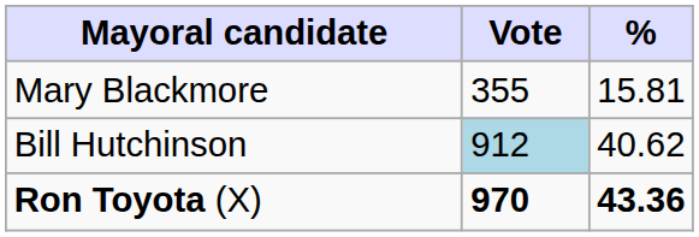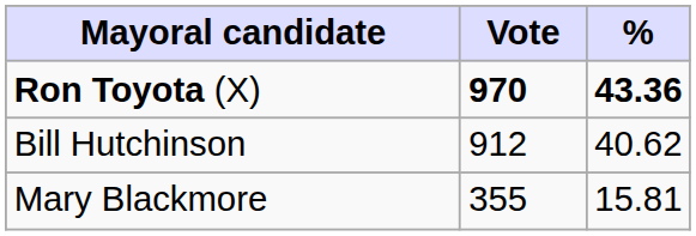rows swapped: Ron Toyota (X) <-> Mary Blackmore
Bill Hutchinson | Vote: lightblue background -> no background
